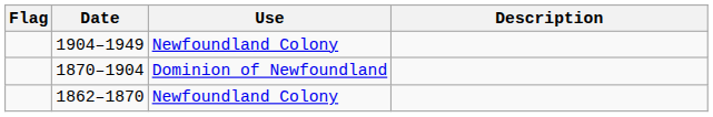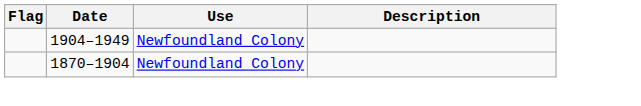1870–1904 | Use: Dominion of Newfoundland -> Newfoundland Colony
- row: 1862–1870 | Newfoundland Colony
